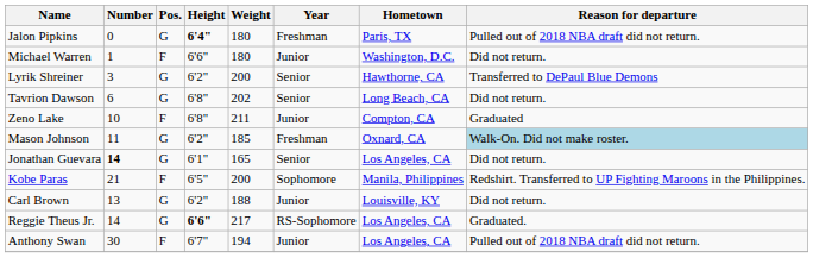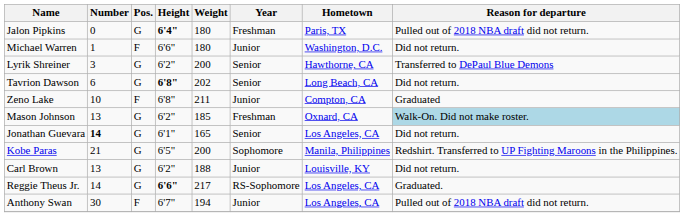Tavrion Dawson | Height: normal -> bold
Mason Johnson | Number: 11 -> 13
Kobe Paras | Pos.: F -> G
